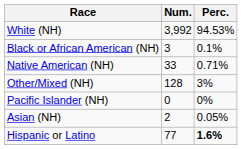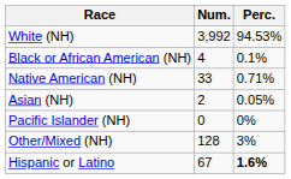Black or African American (NH) | Num.: 3 -> 4
rows swapped: Asian (NH) <-> Other/Mixed (NH)
Hispanic or Latino | Num.: 77 -> 67
